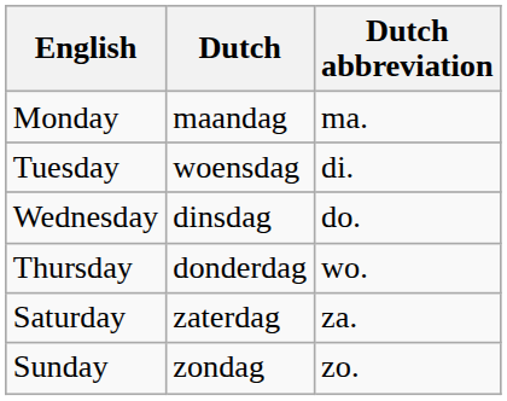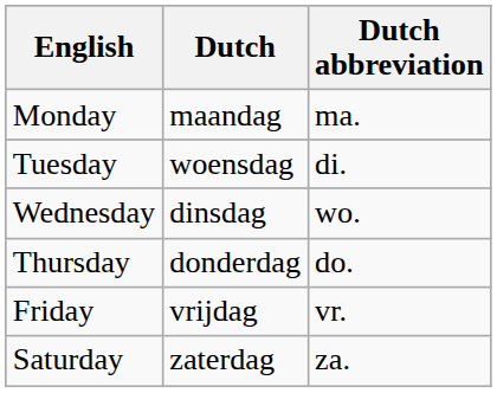Wednesday | Dutch abbreviation: do. -> wo.
Thursday | Dutch abbreviation: wo. -> do.
+ row: Friday | vrijdag | vr.
- row: Sunday | zondag | zo.
